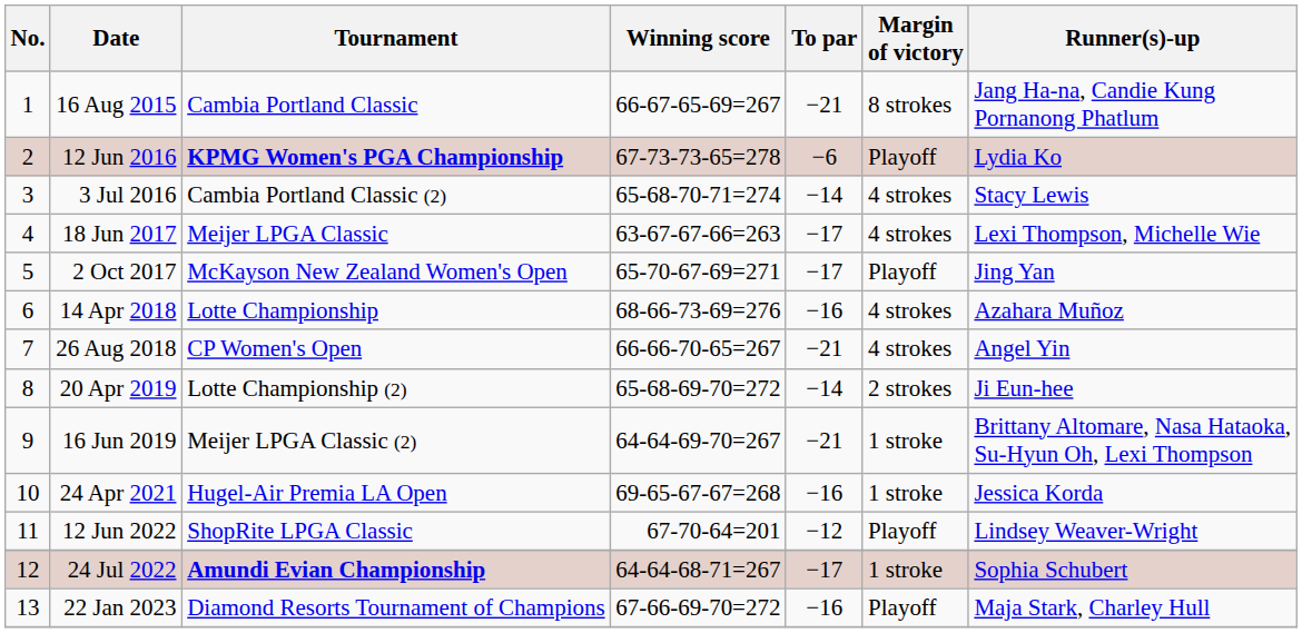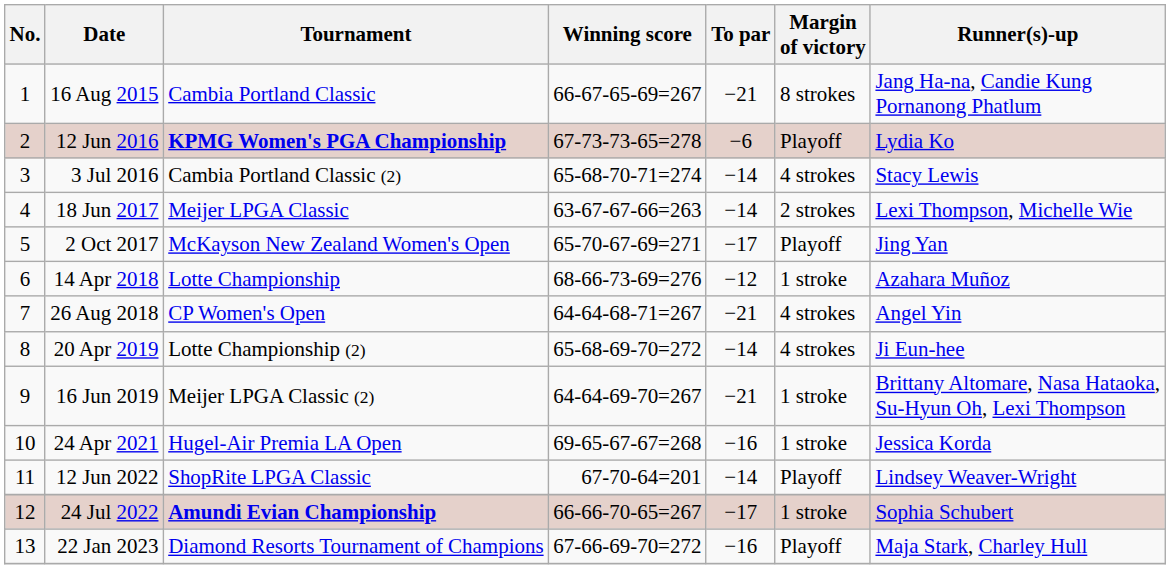18 Jun 2017 | To par: −17 -> −14
18 Jun 2017 | Margin of victory: 4 strokes -> 2 strokes
14 Apr 2018 | To par: −16 -> −12
14 Apr 2018 | Margin of victory: 4 strokes -> 1 stroke
26 Aug 2018 | Winning score: 66-66-70-65=267 -> 64-64-68-71=267
20 Apr 2019 | Margin of victory: 2 strokes -> 4 strokes
12 Jun 2022 | To par: −12 -> −14
24 Jul 2022 | Winning score: 64-64-68-71=267 -> 66-66-70-65=267
